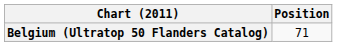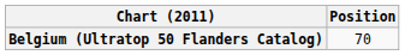Belgium (Ultratop 50 Flanders Catalog) | Position: 71 -> 70
